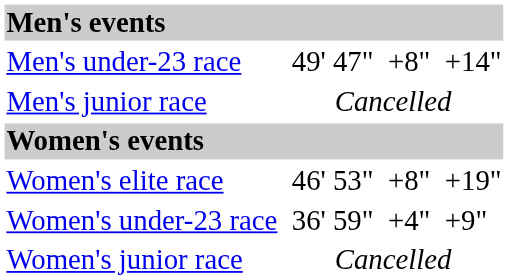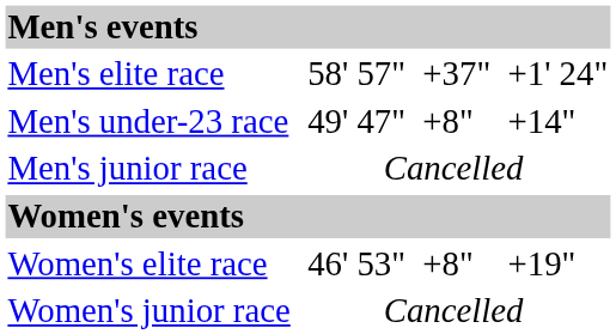+ row: Men's elite race | 58' 57" | +37" | +1' 24"
- row: Women's under-23 race | 36' 59" | +4" | +9"
